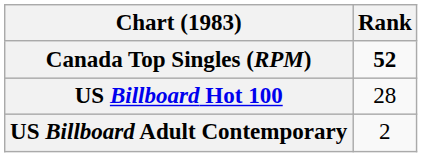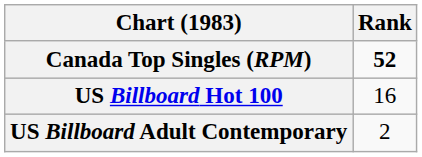US Billboard Hot 100 | Rank: 28 -> 16
